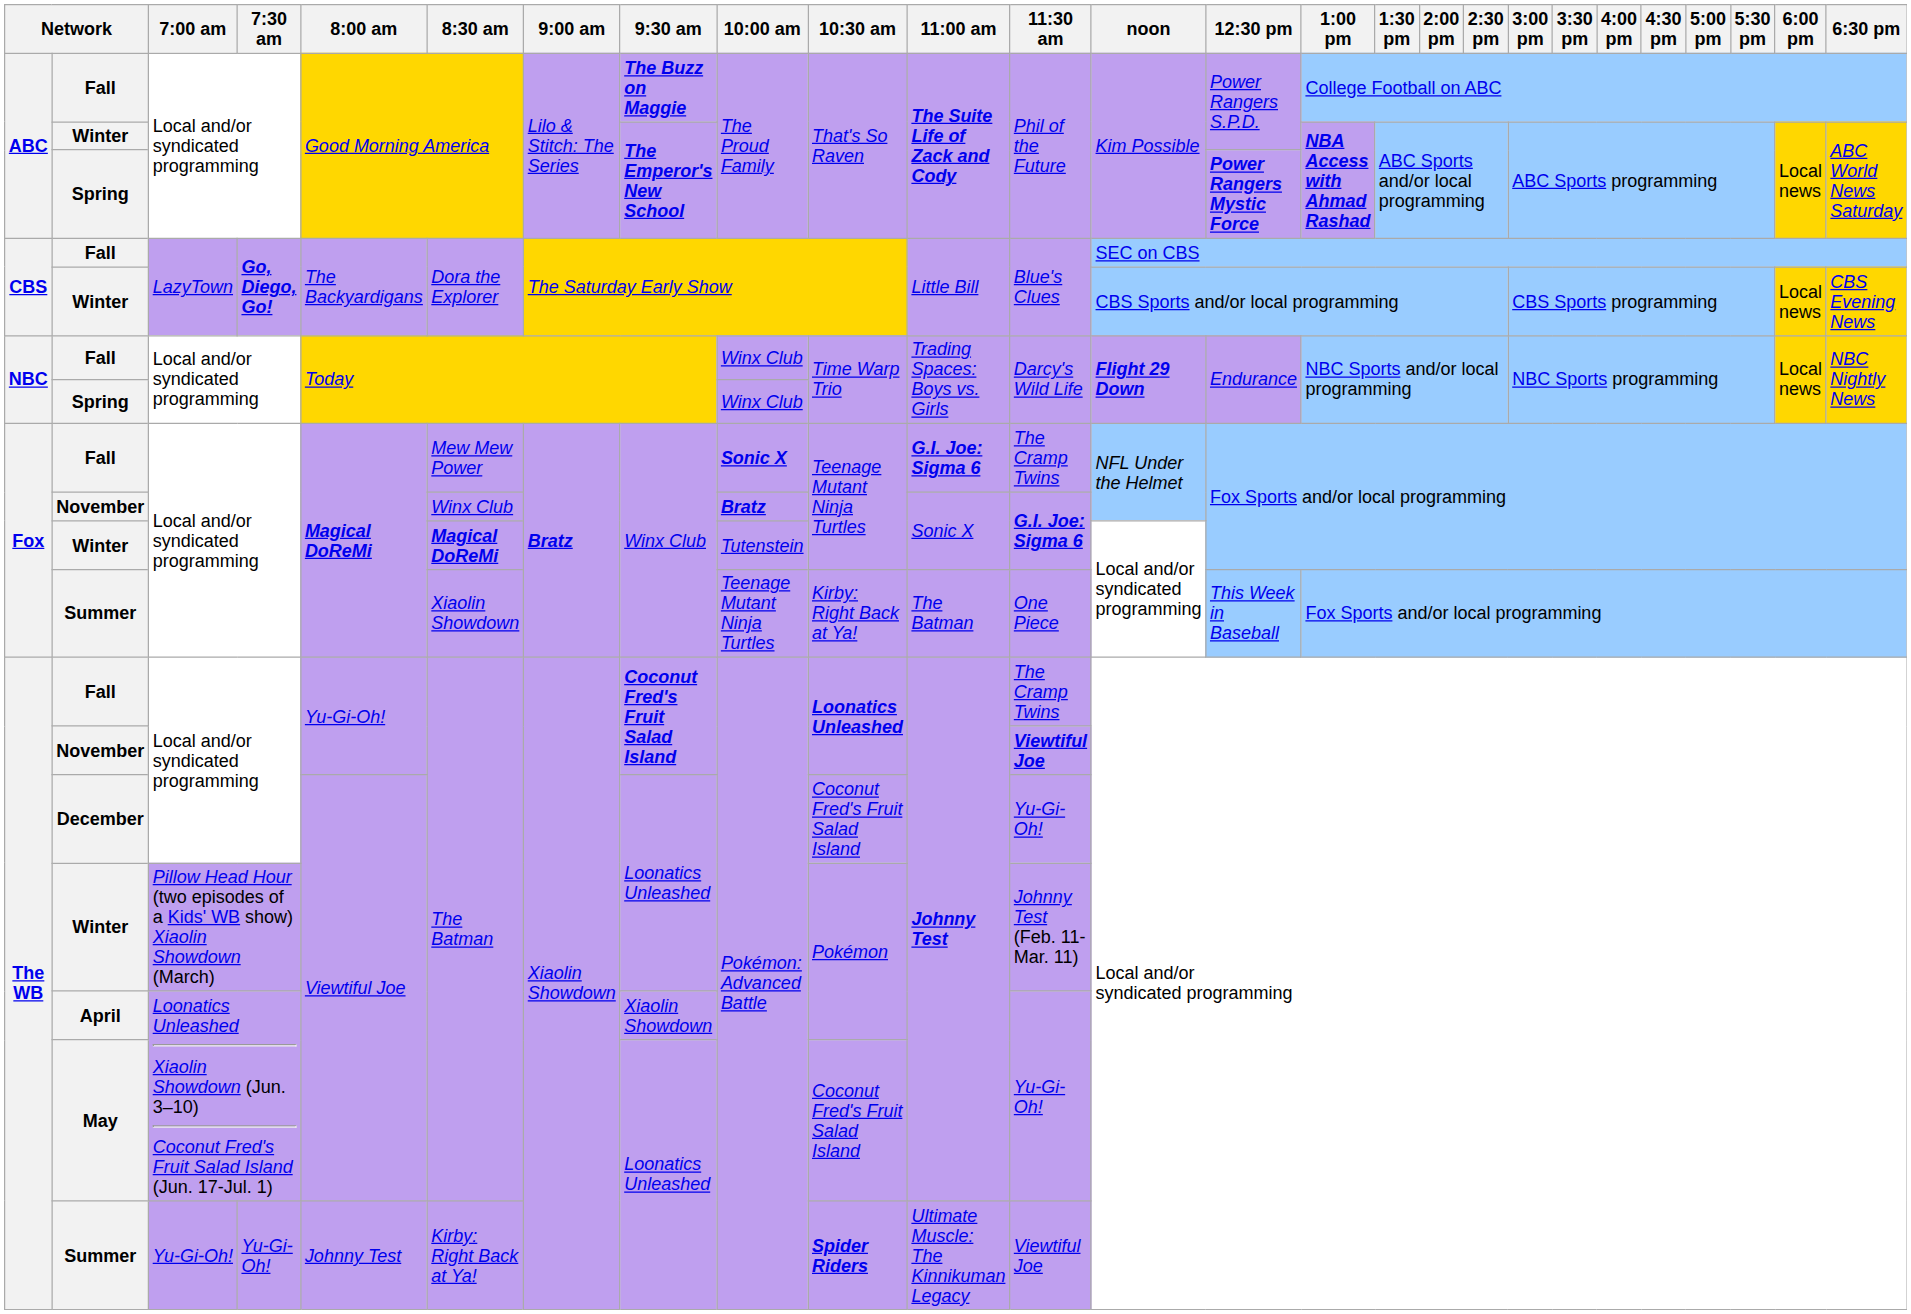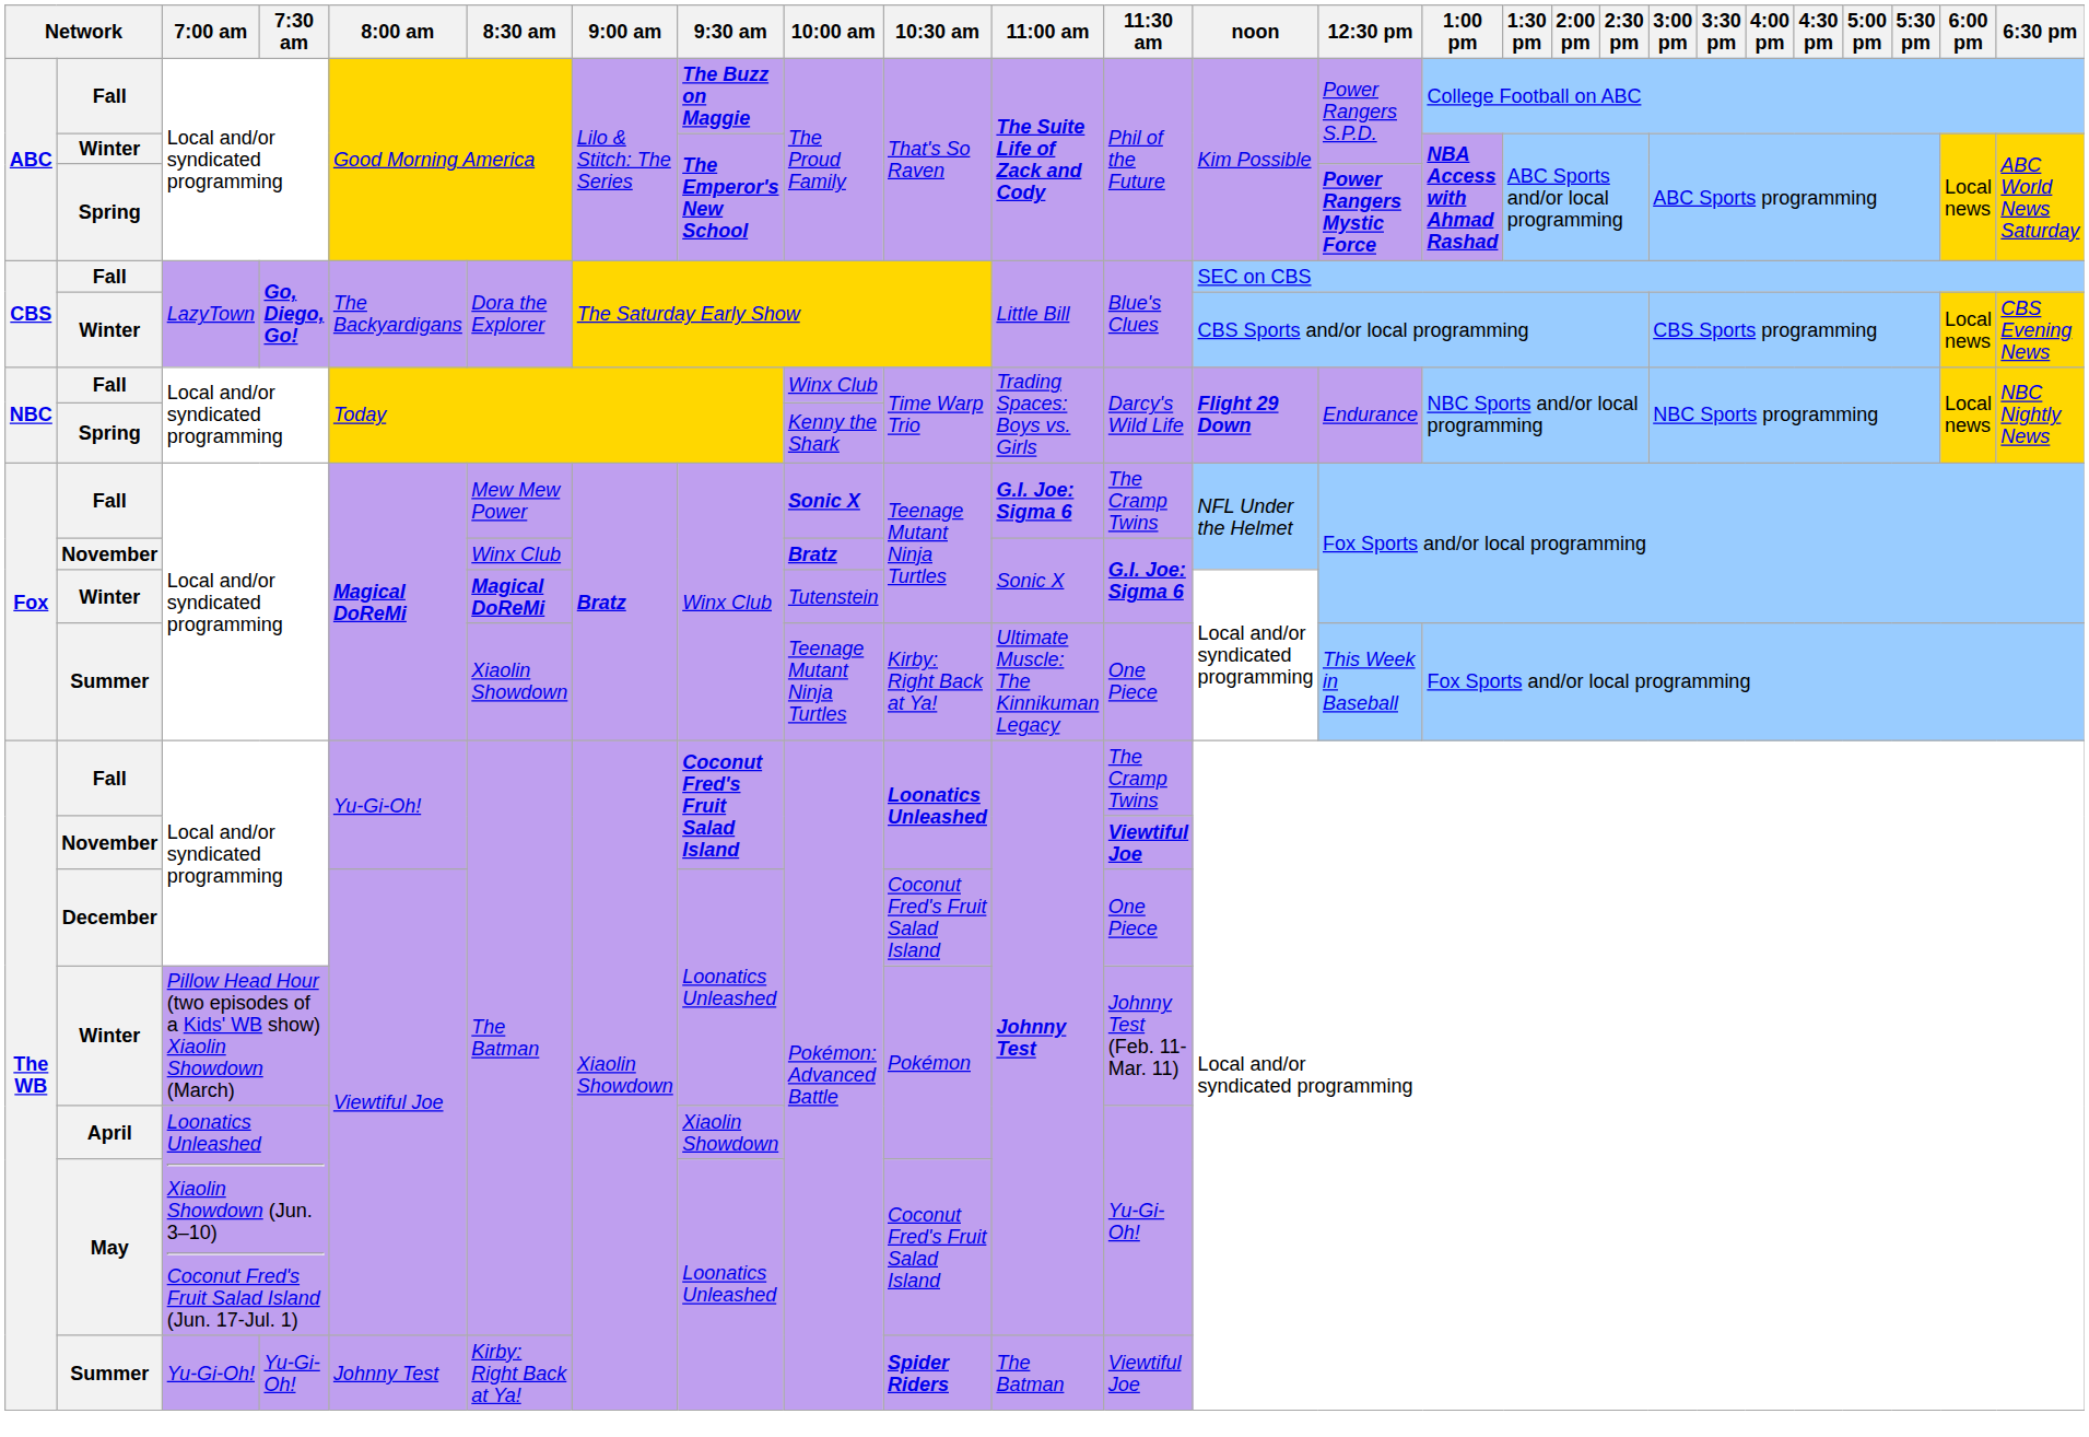NBC / Spring | 10:00 am: Winx Club -> Kenny the Shark
Fox / Summer | 11:00 am: The Batman -> Ultimate Muscle: The Kinnikuman Legacy
December | 11:30 am: Yu-Gi-Oh! -> One Piece
The WB / Summer | 11:00 am: Ultimate Muscle: The Kinnikuman Legacy -> The Batman
